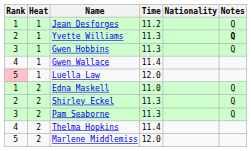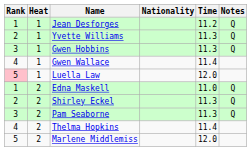columns swapped: Nationality <-> Time
Yvette Williams | Notes: bold -> normal
